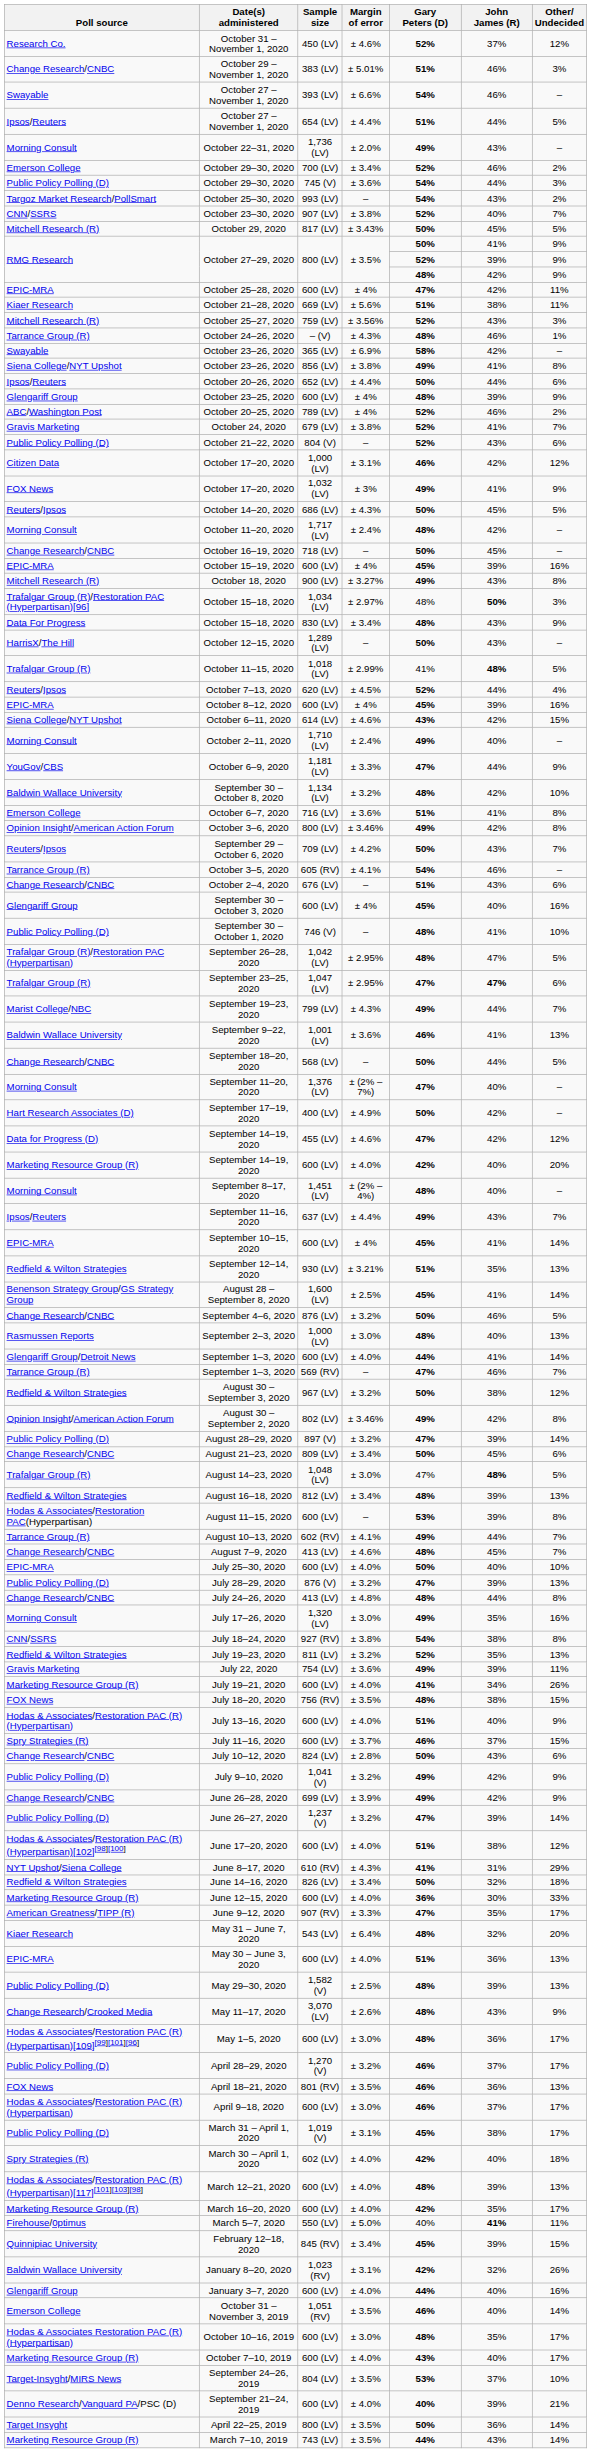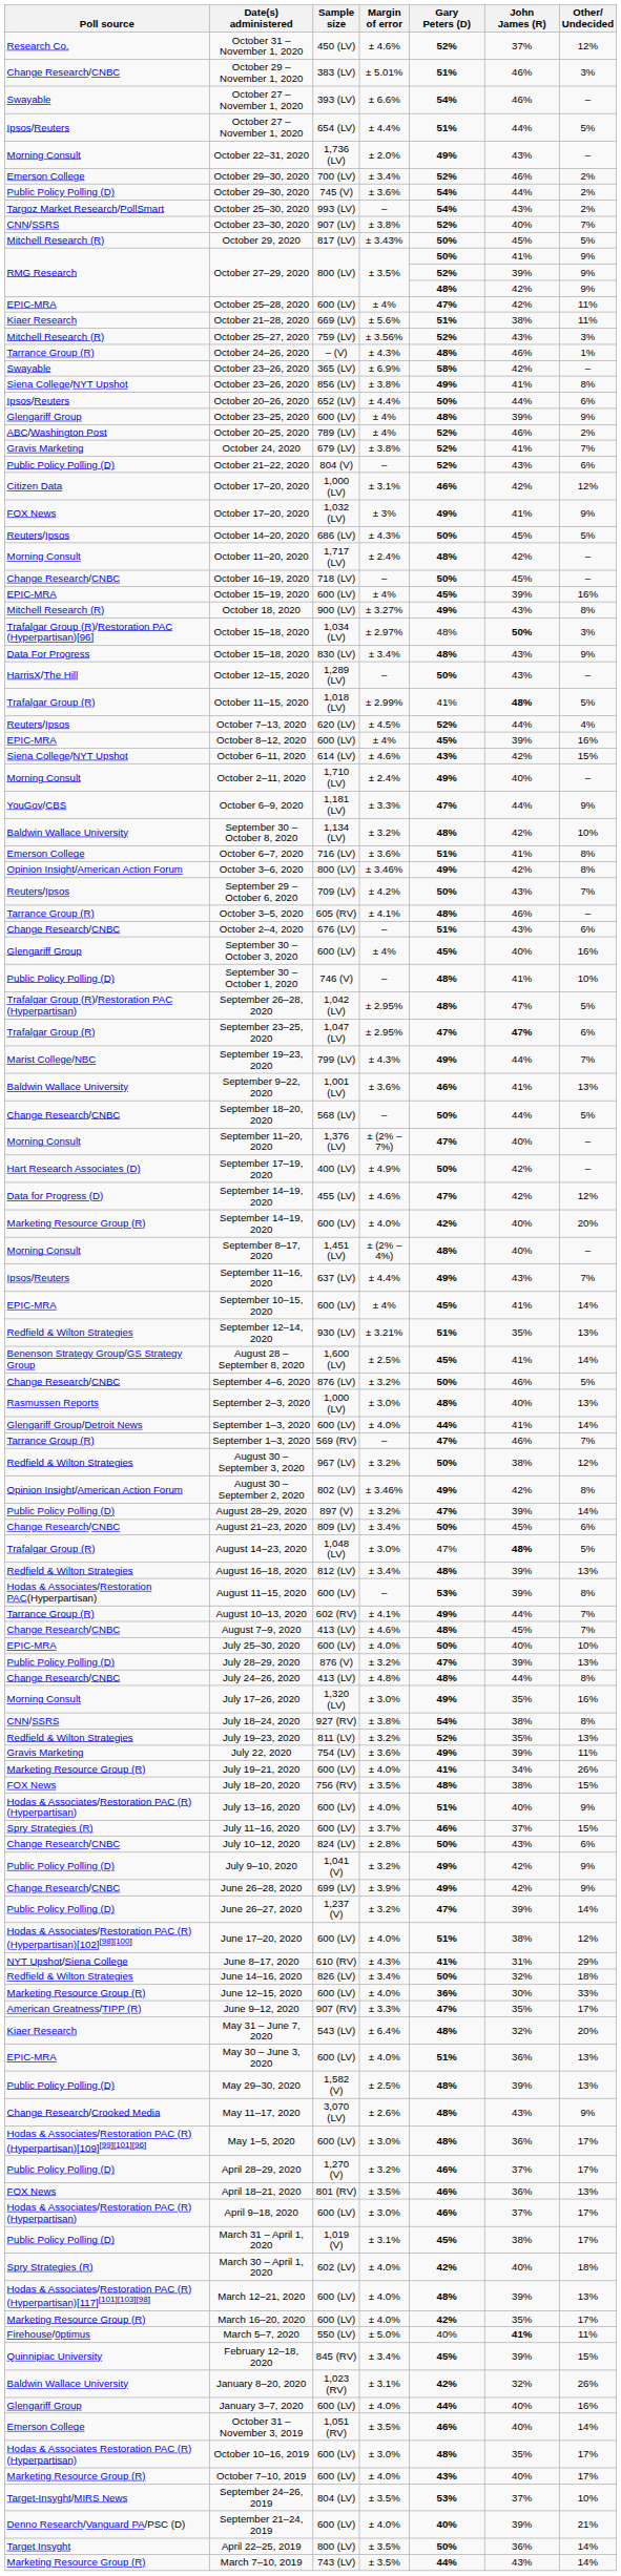October 29–30, 2020 / 745 (V) | Other/ Undecided: 3% -> 2%
October 3–5, 2020 | Gary Peters (D): 54% -> 48%
